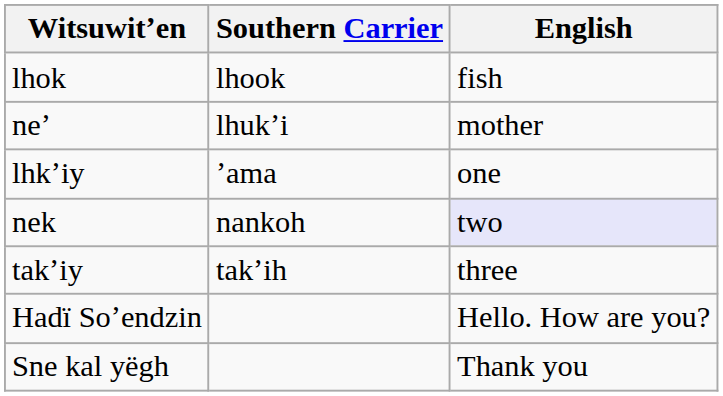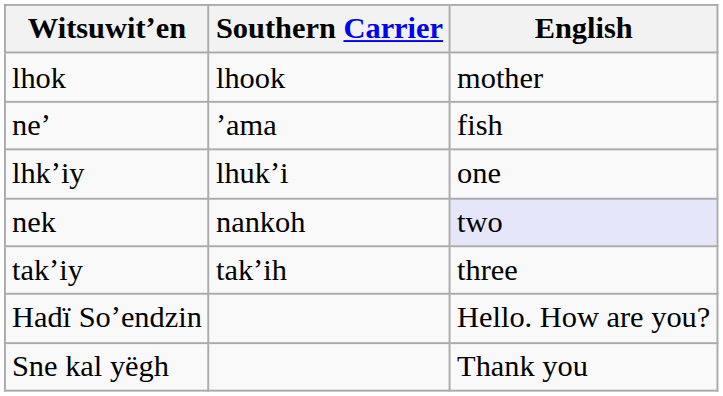lhok | English: fish -> mother
neʼ | Southern Carrier: lhukʼi -> ʼama
neʼ | English: mother -> fish
lhkʼiy | Southern Carrier: ʼama -> lhukʼi
